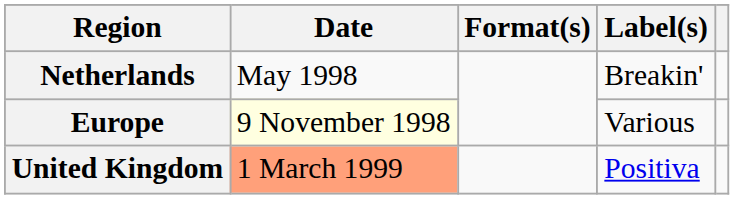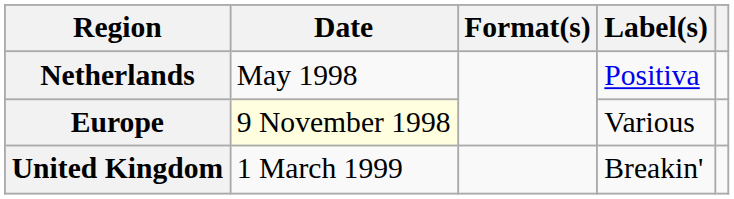Netherlands | Label(s): Breakin' -> Positiva
United Kingdom | Date: lightsalmon background -> no background
United Kingdom | Label(s): Positiva -> Breakin'
